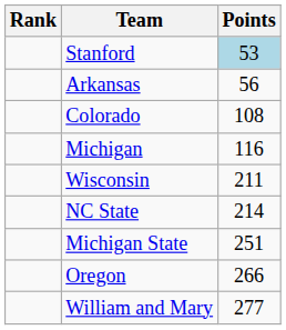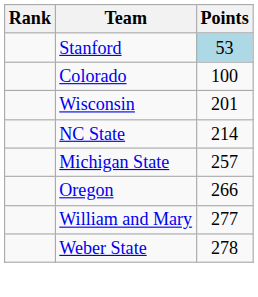- row: Arkansas | 56
Colorado | Points: 108 -> 100
- row: Michigan | 116
Wisconsin | Points: 211 -> 201
Michigan State | Points: 251 -> 257
+ row: Weber State | 278
